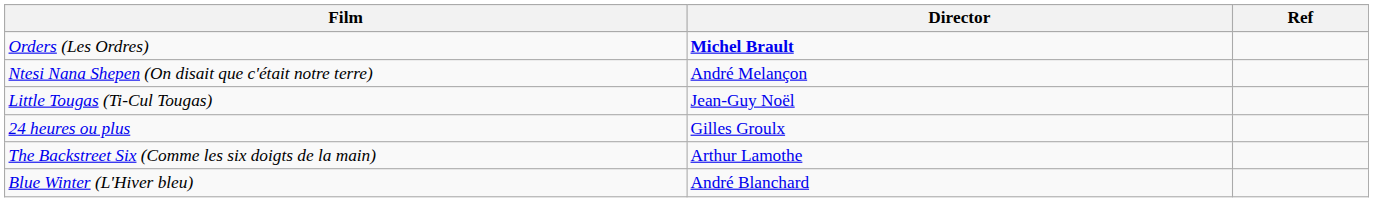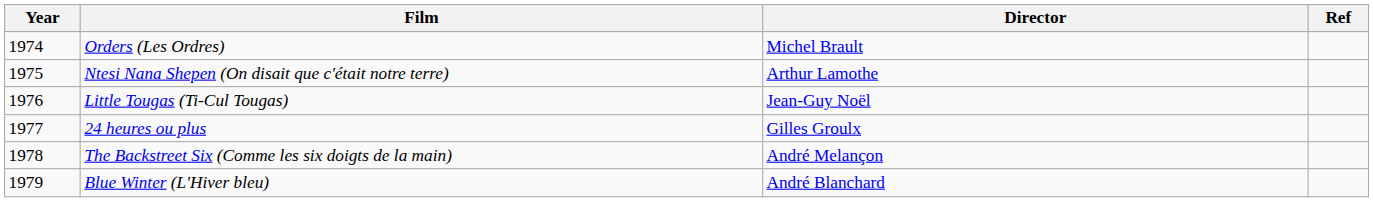+ column: Year | 1974 | 1975 | 1976 | 1977 | 1978 | 1979
Orders (Les Ordres) | Director: bold -> normal
Ntesi Nana Shepen (On disait que c'était notre terre) | Director: André Melançon -> Arthur Lamothe
The Backstreet Six (Comme les six doigts de la main) | Director: Arthur Lamothe -> André Melançon
